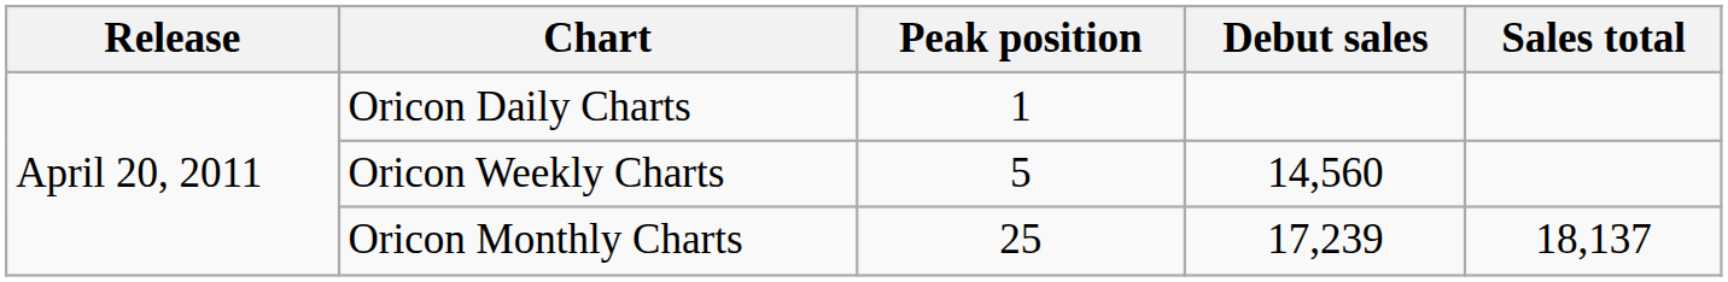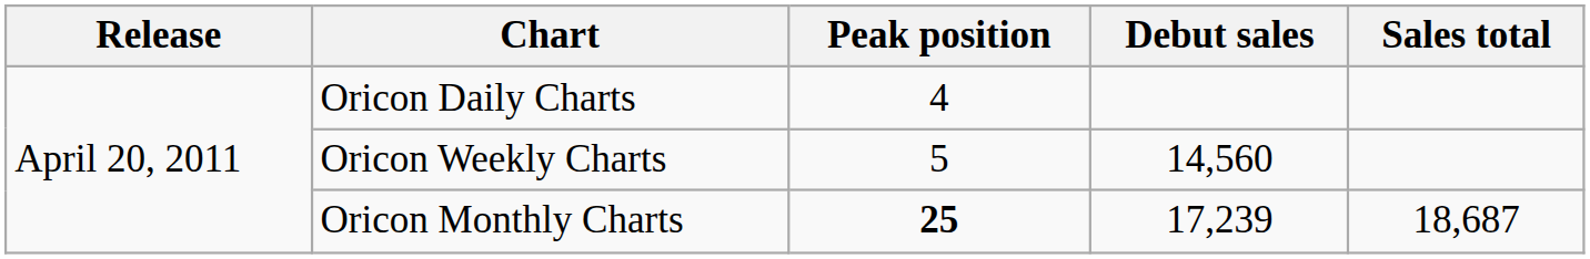Oricon Daily Charts | Peak position: 1 -> 4
Oricon Monthly Charts | Peak position: normal -> bold
Oricon Monthly Charts | Sales total: 18,137 -> 18,687
